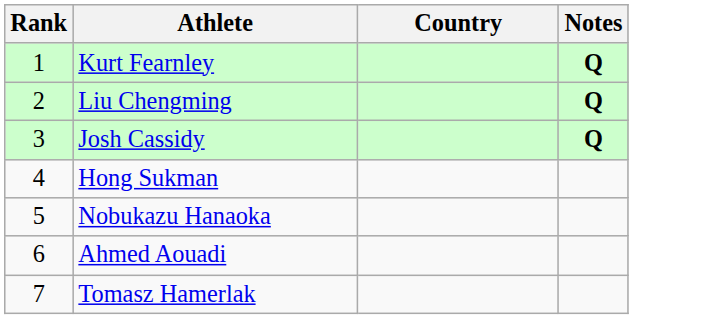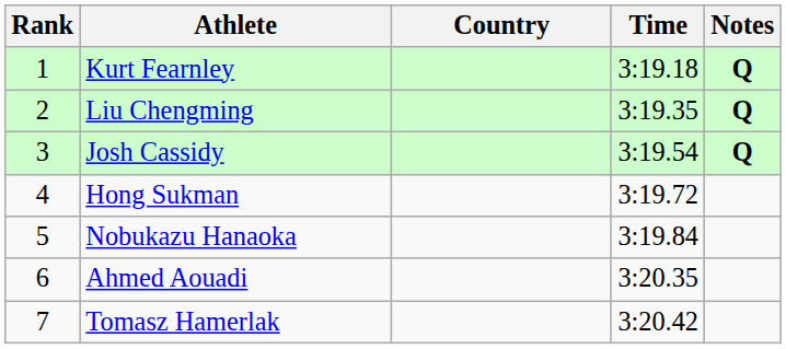+ column: Time | 3:19.18 | 3:19.35 | 3:19.54 | 3:19.72 | 3:19.84 | 3:20.35 | 3:20.42
